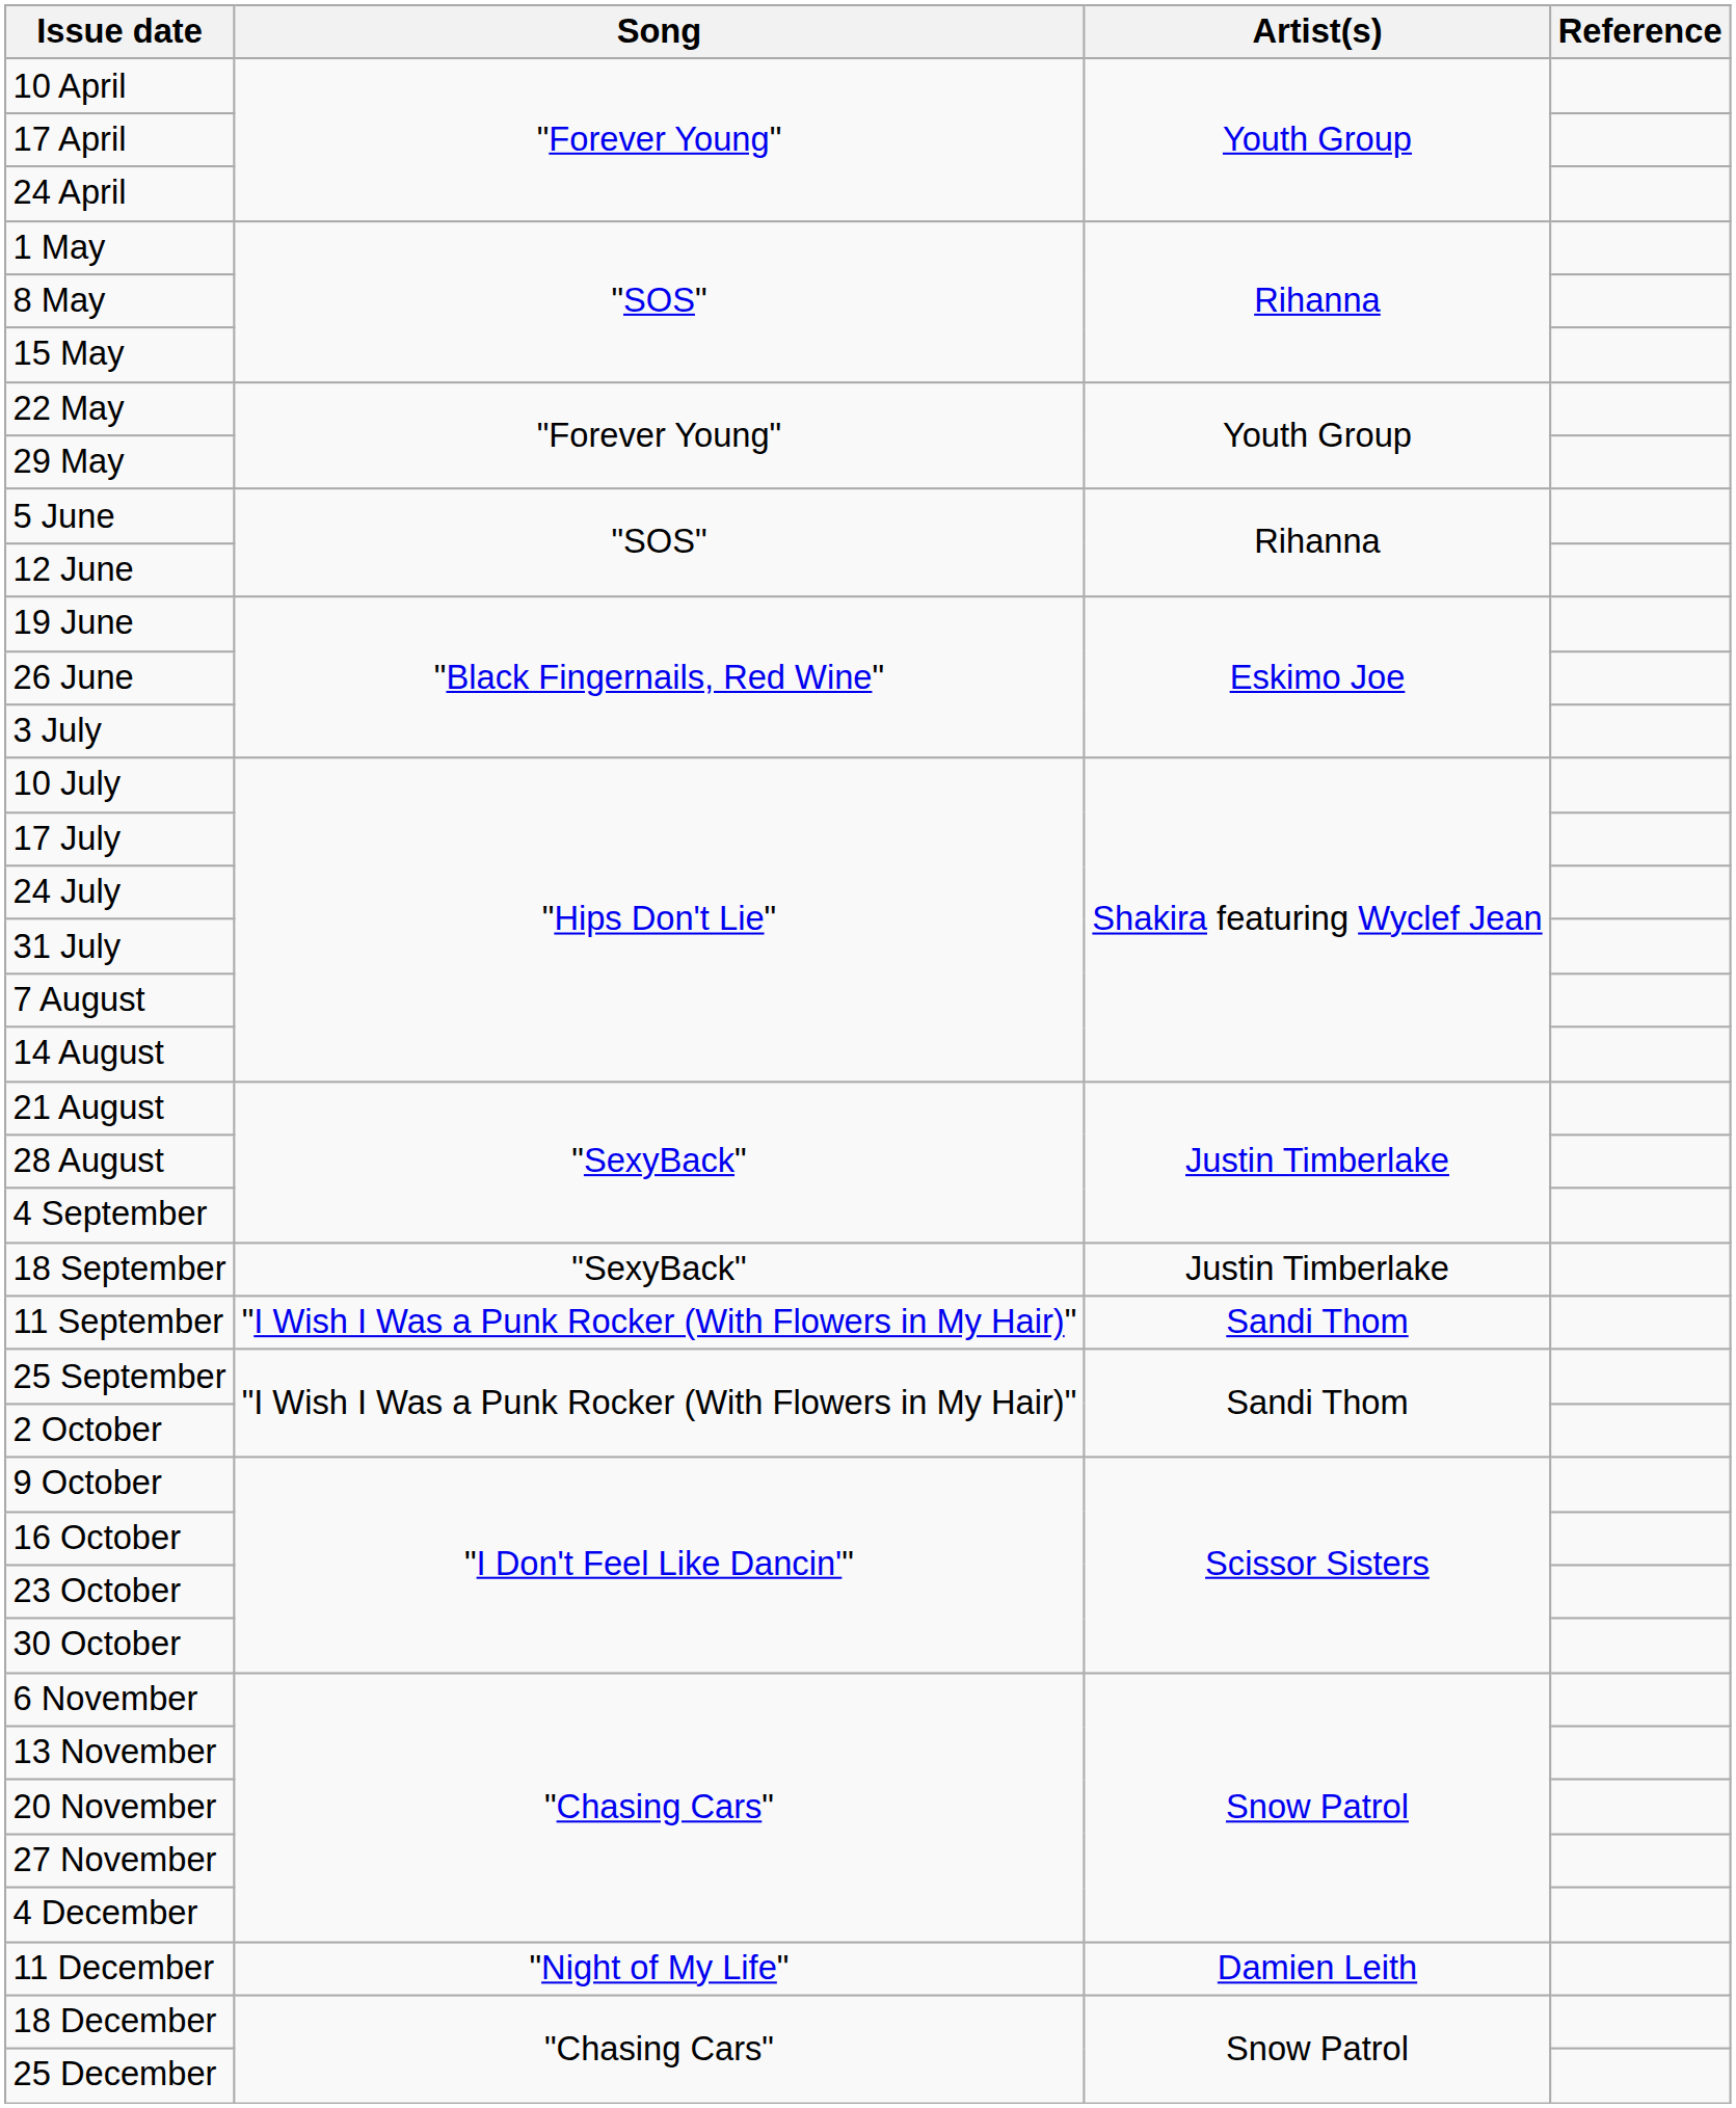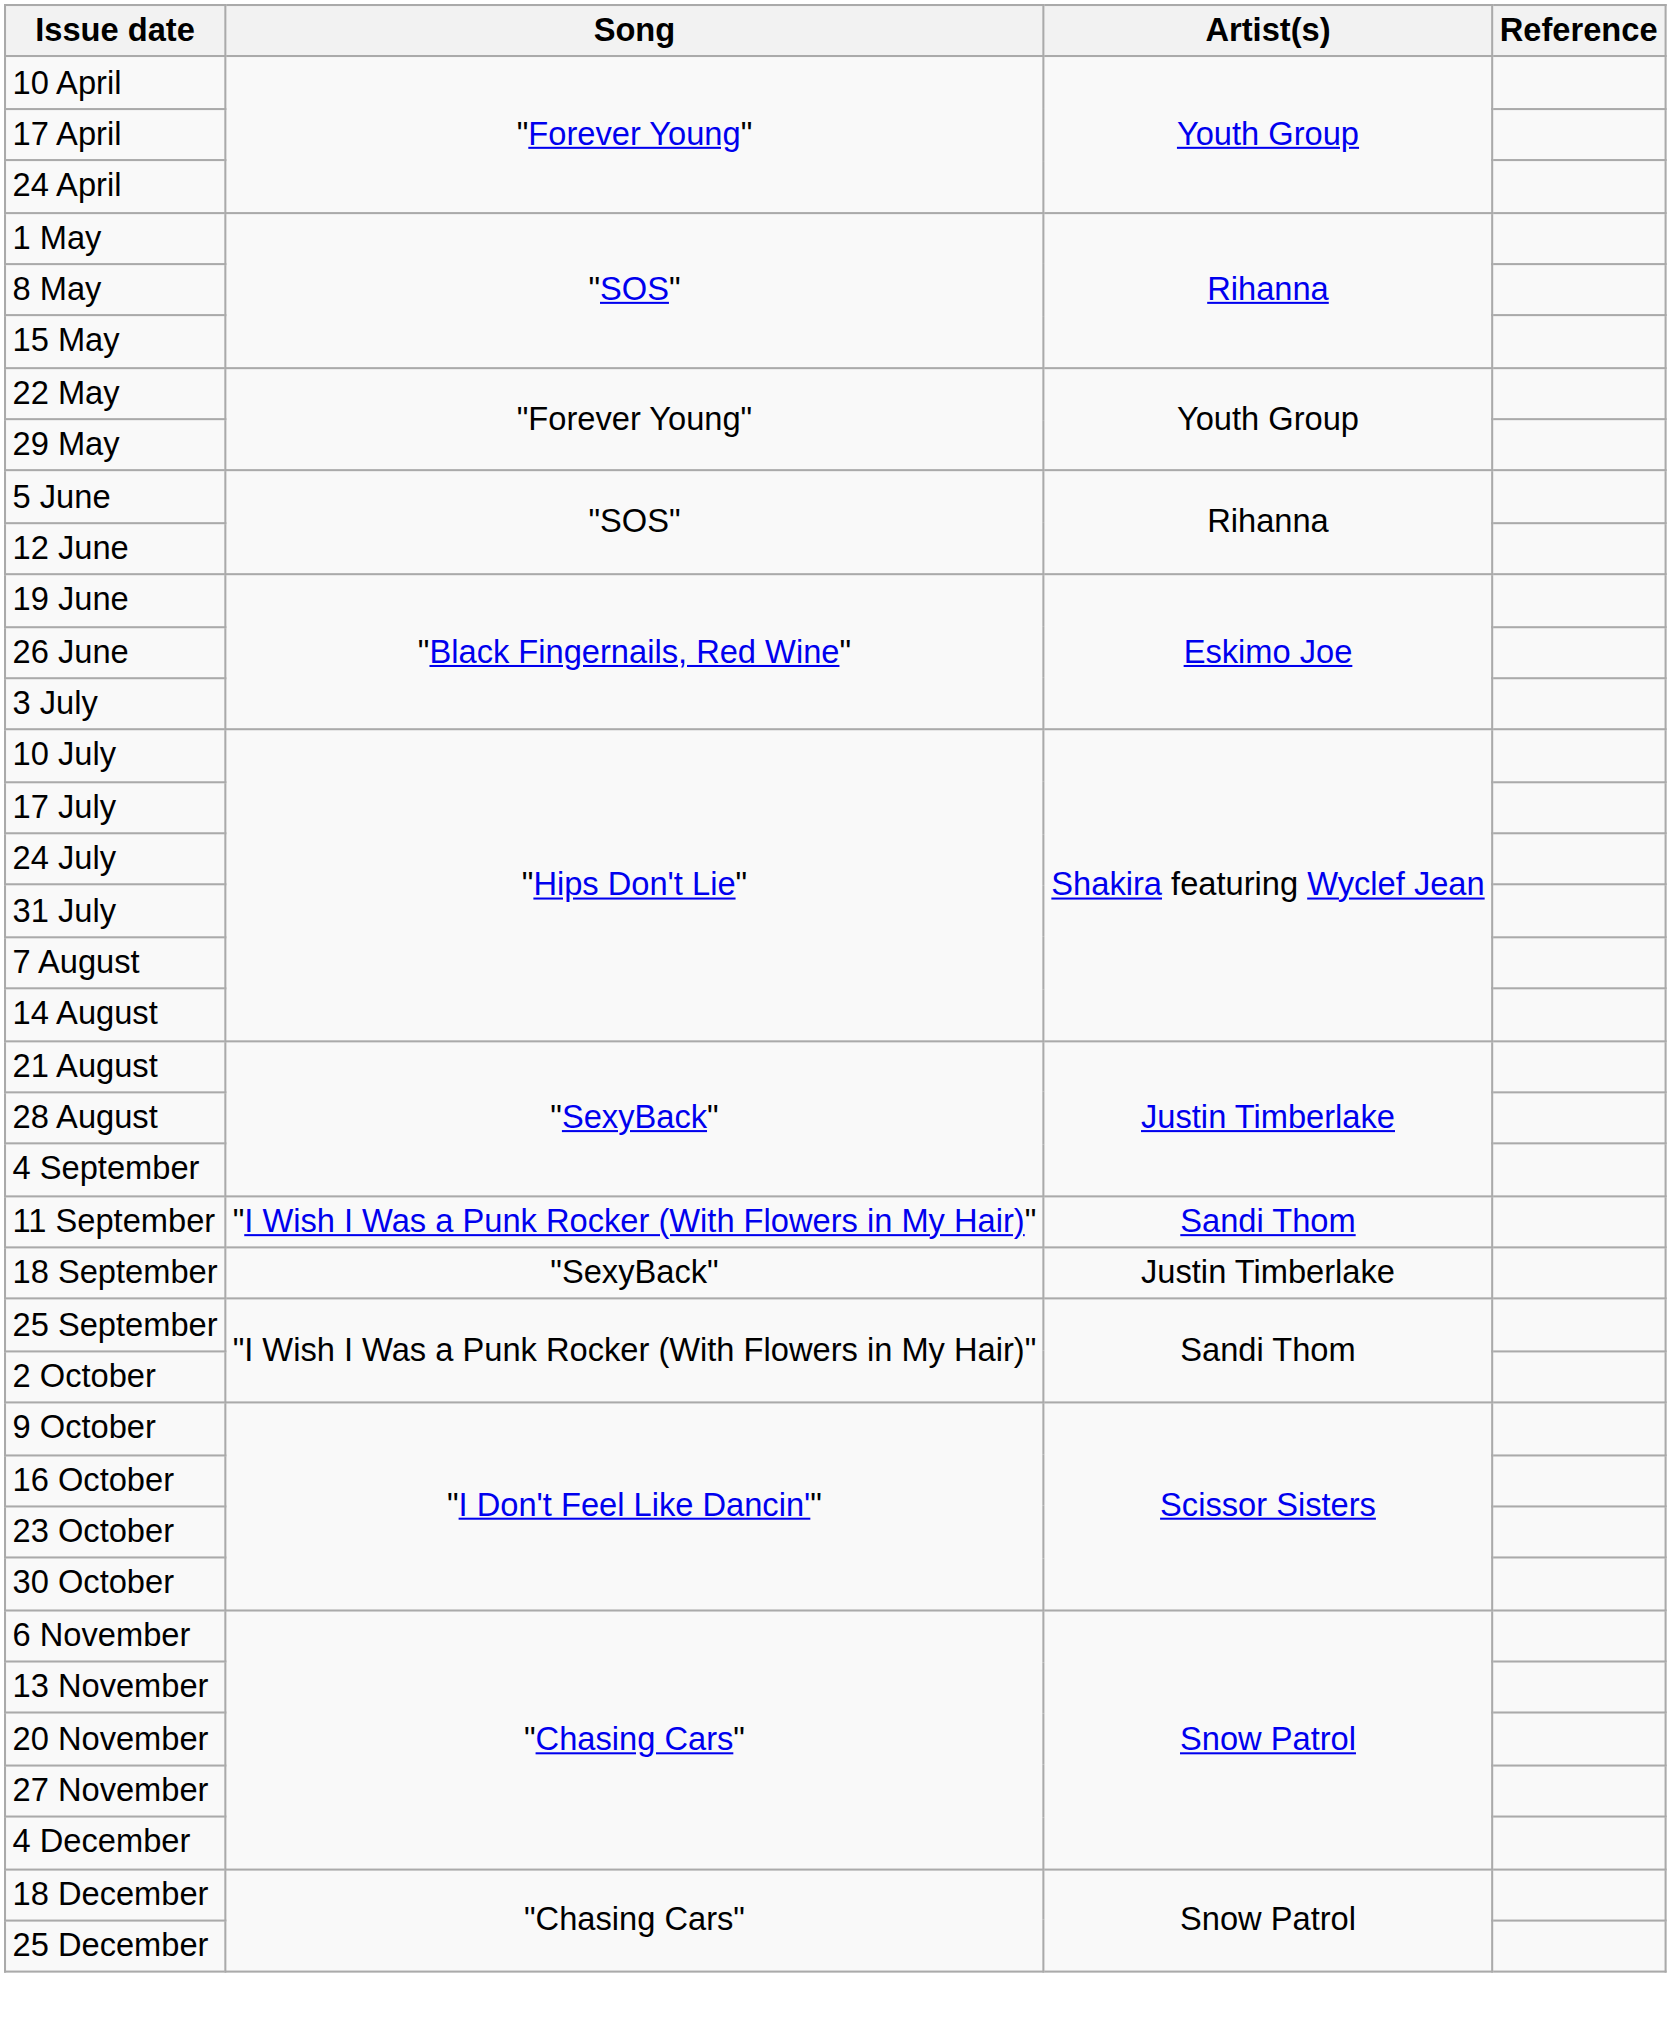rows swapped: 11 September <-> 18 September
- row: 11 December | "Night of My Life" | Damien Leith
